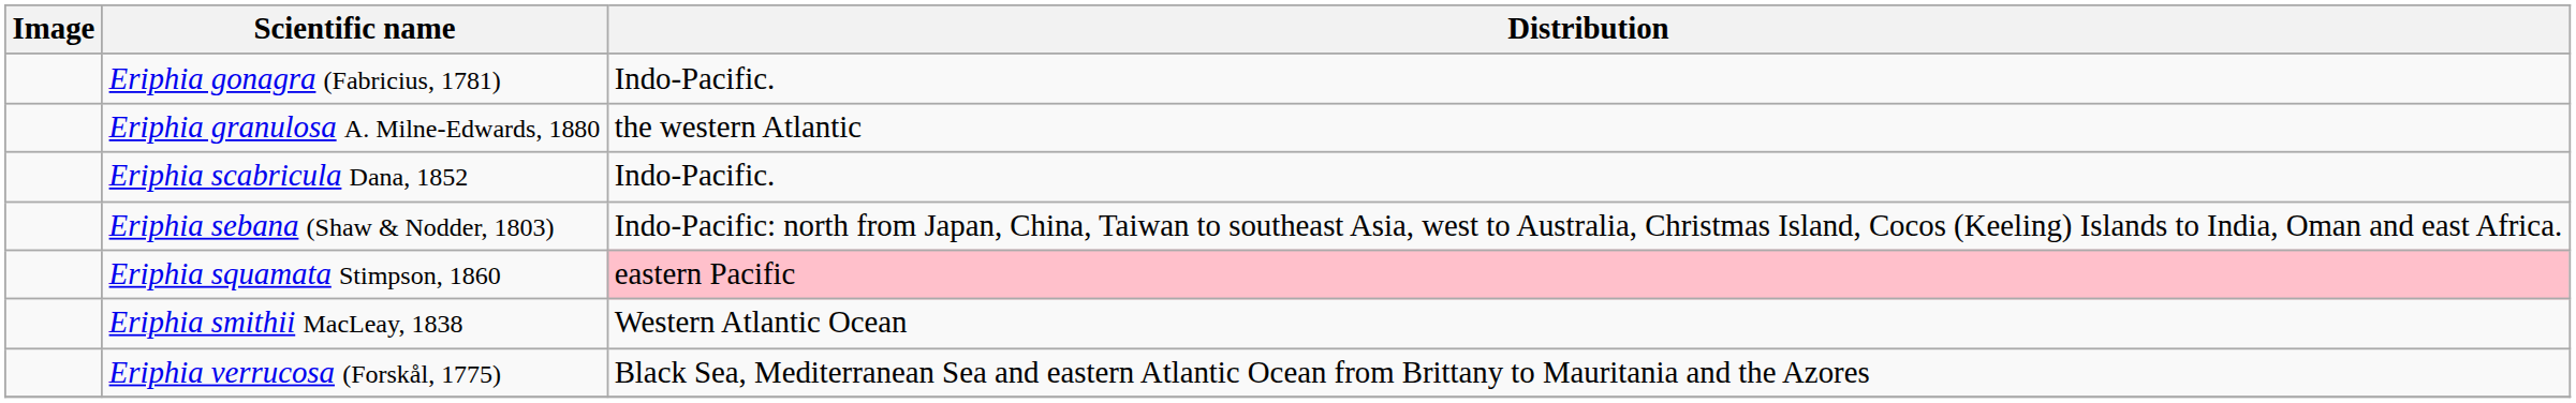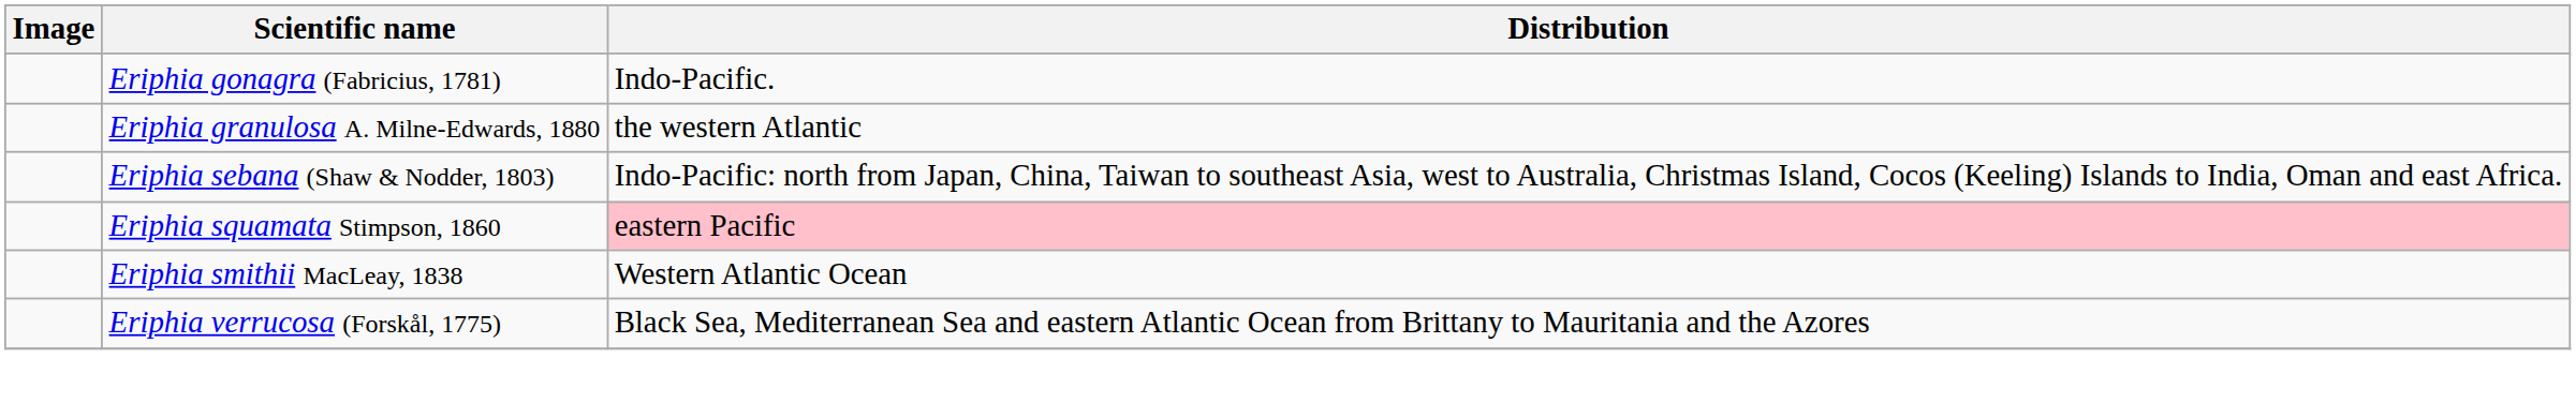- row: Eriphia scabricula Dana, 1852 | Indo-Pacific.
